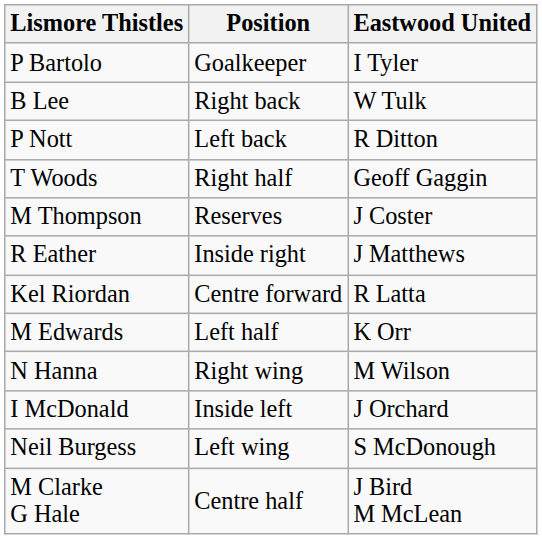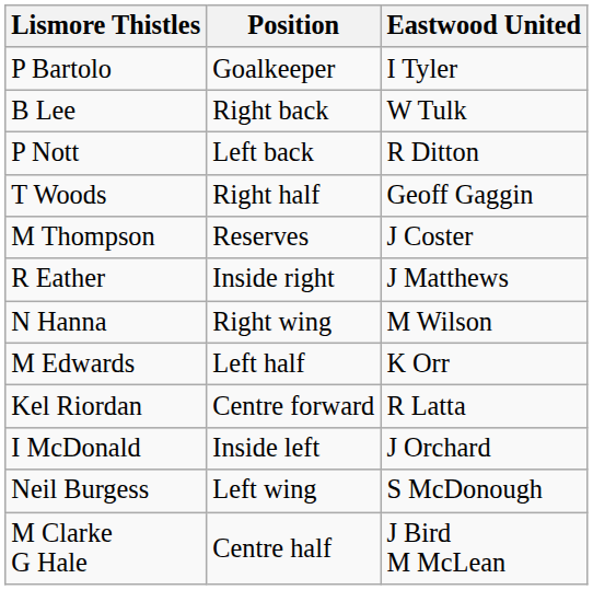rows swapped: N Hanna <-> Kel Riordan
